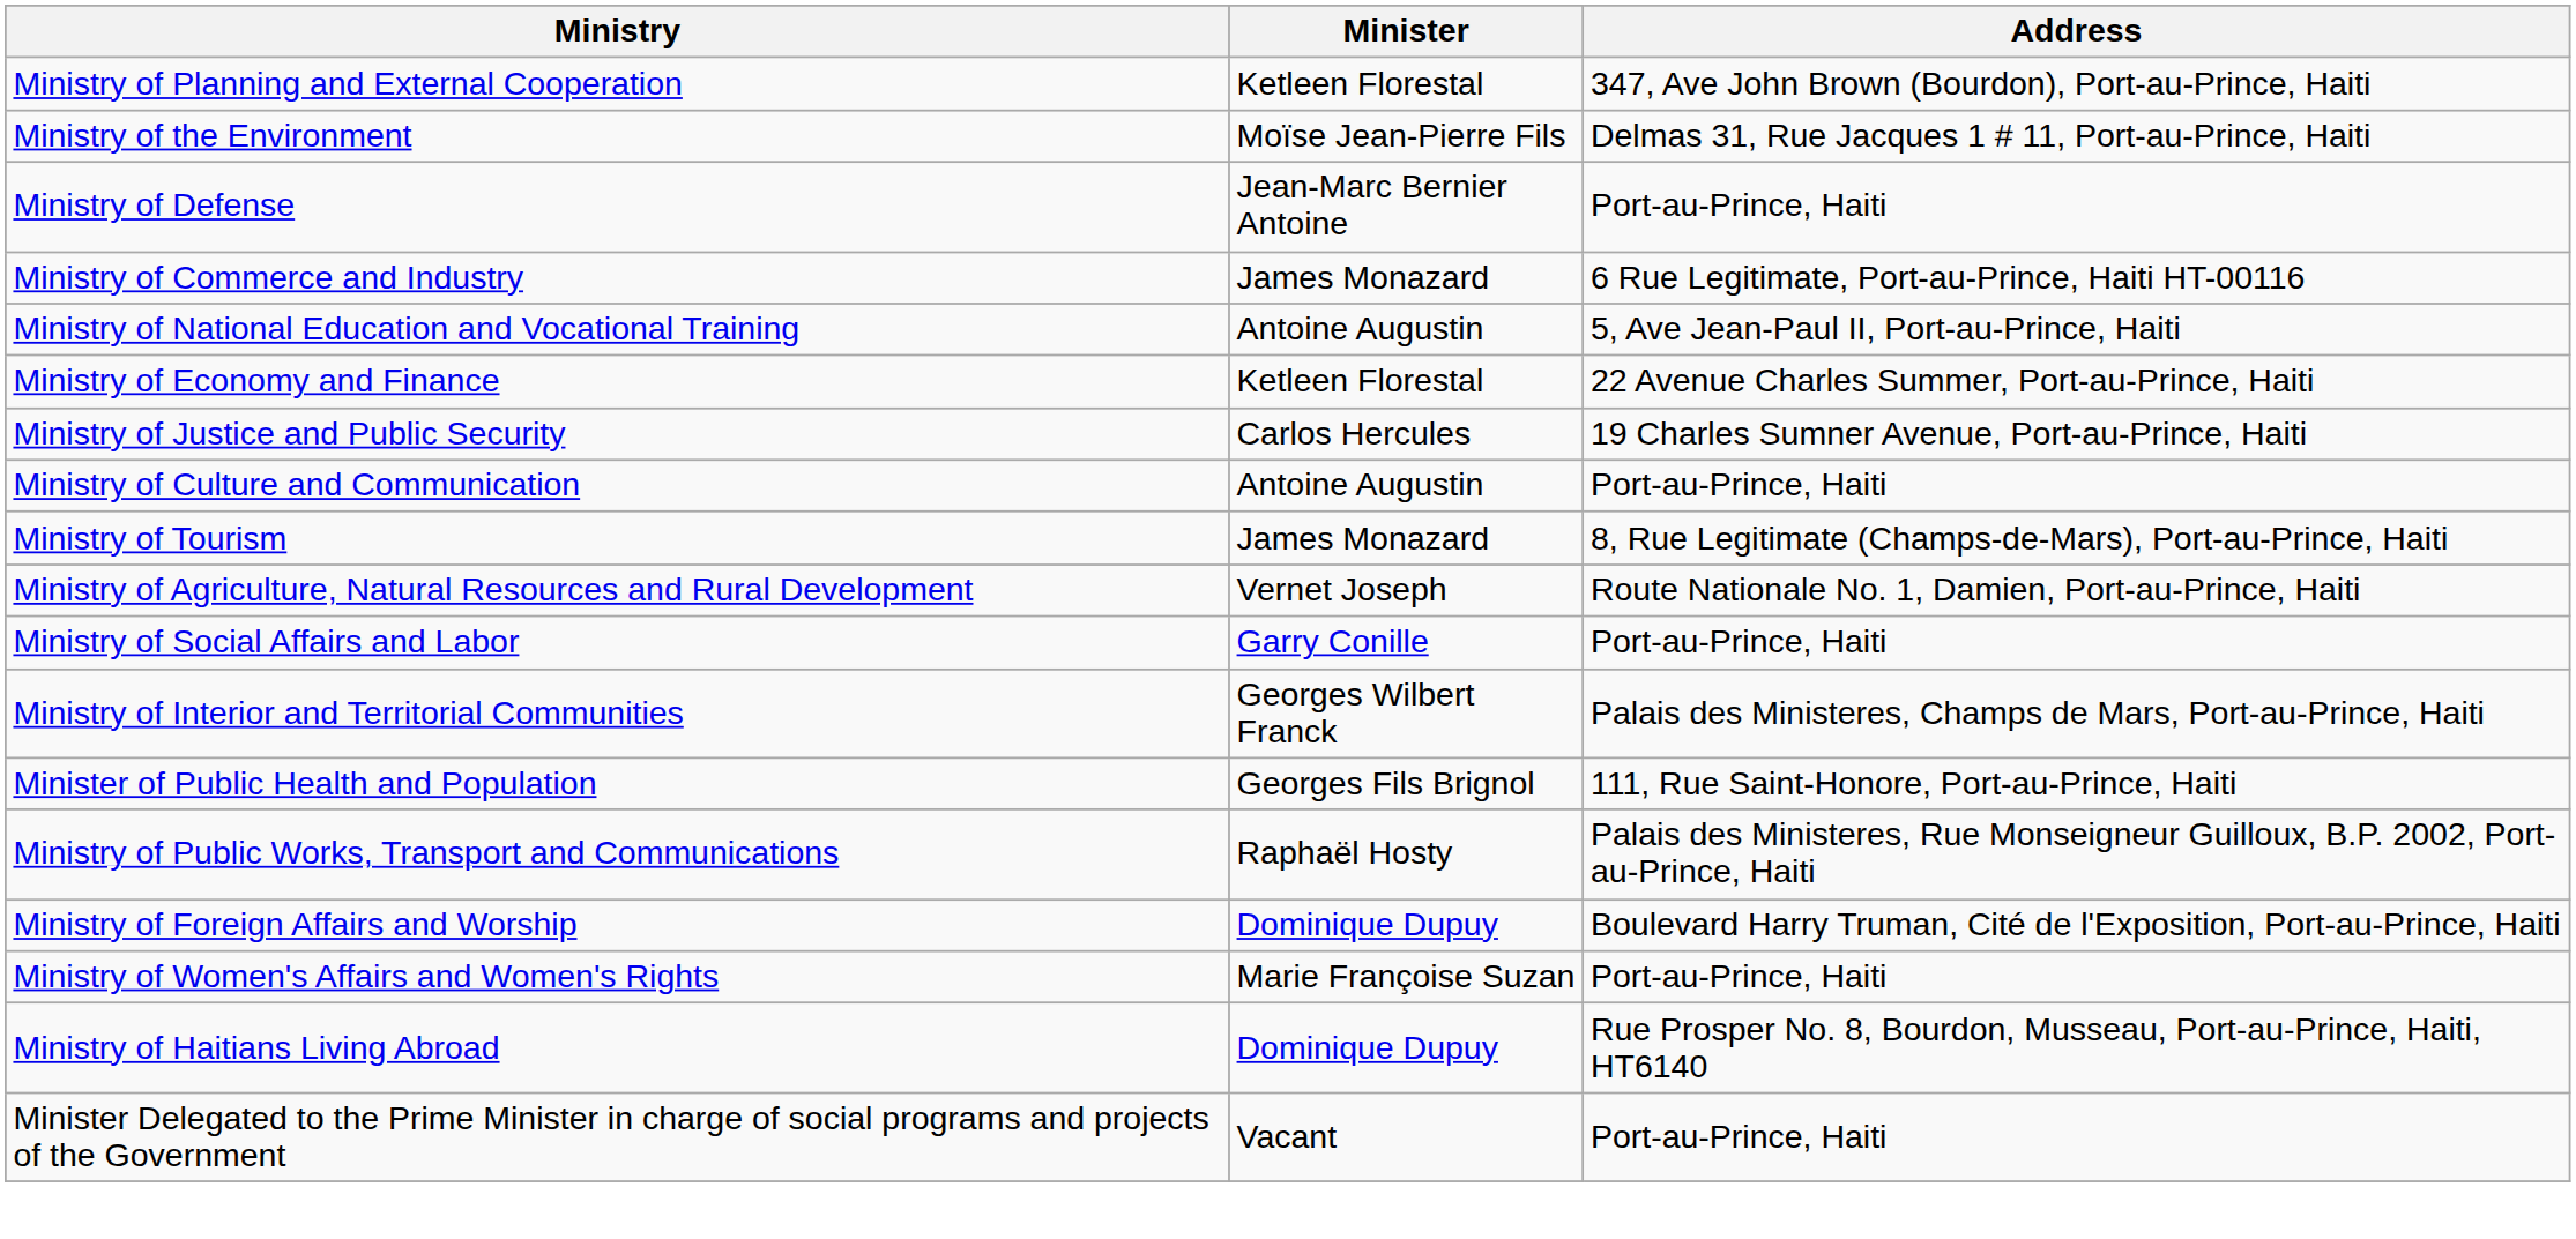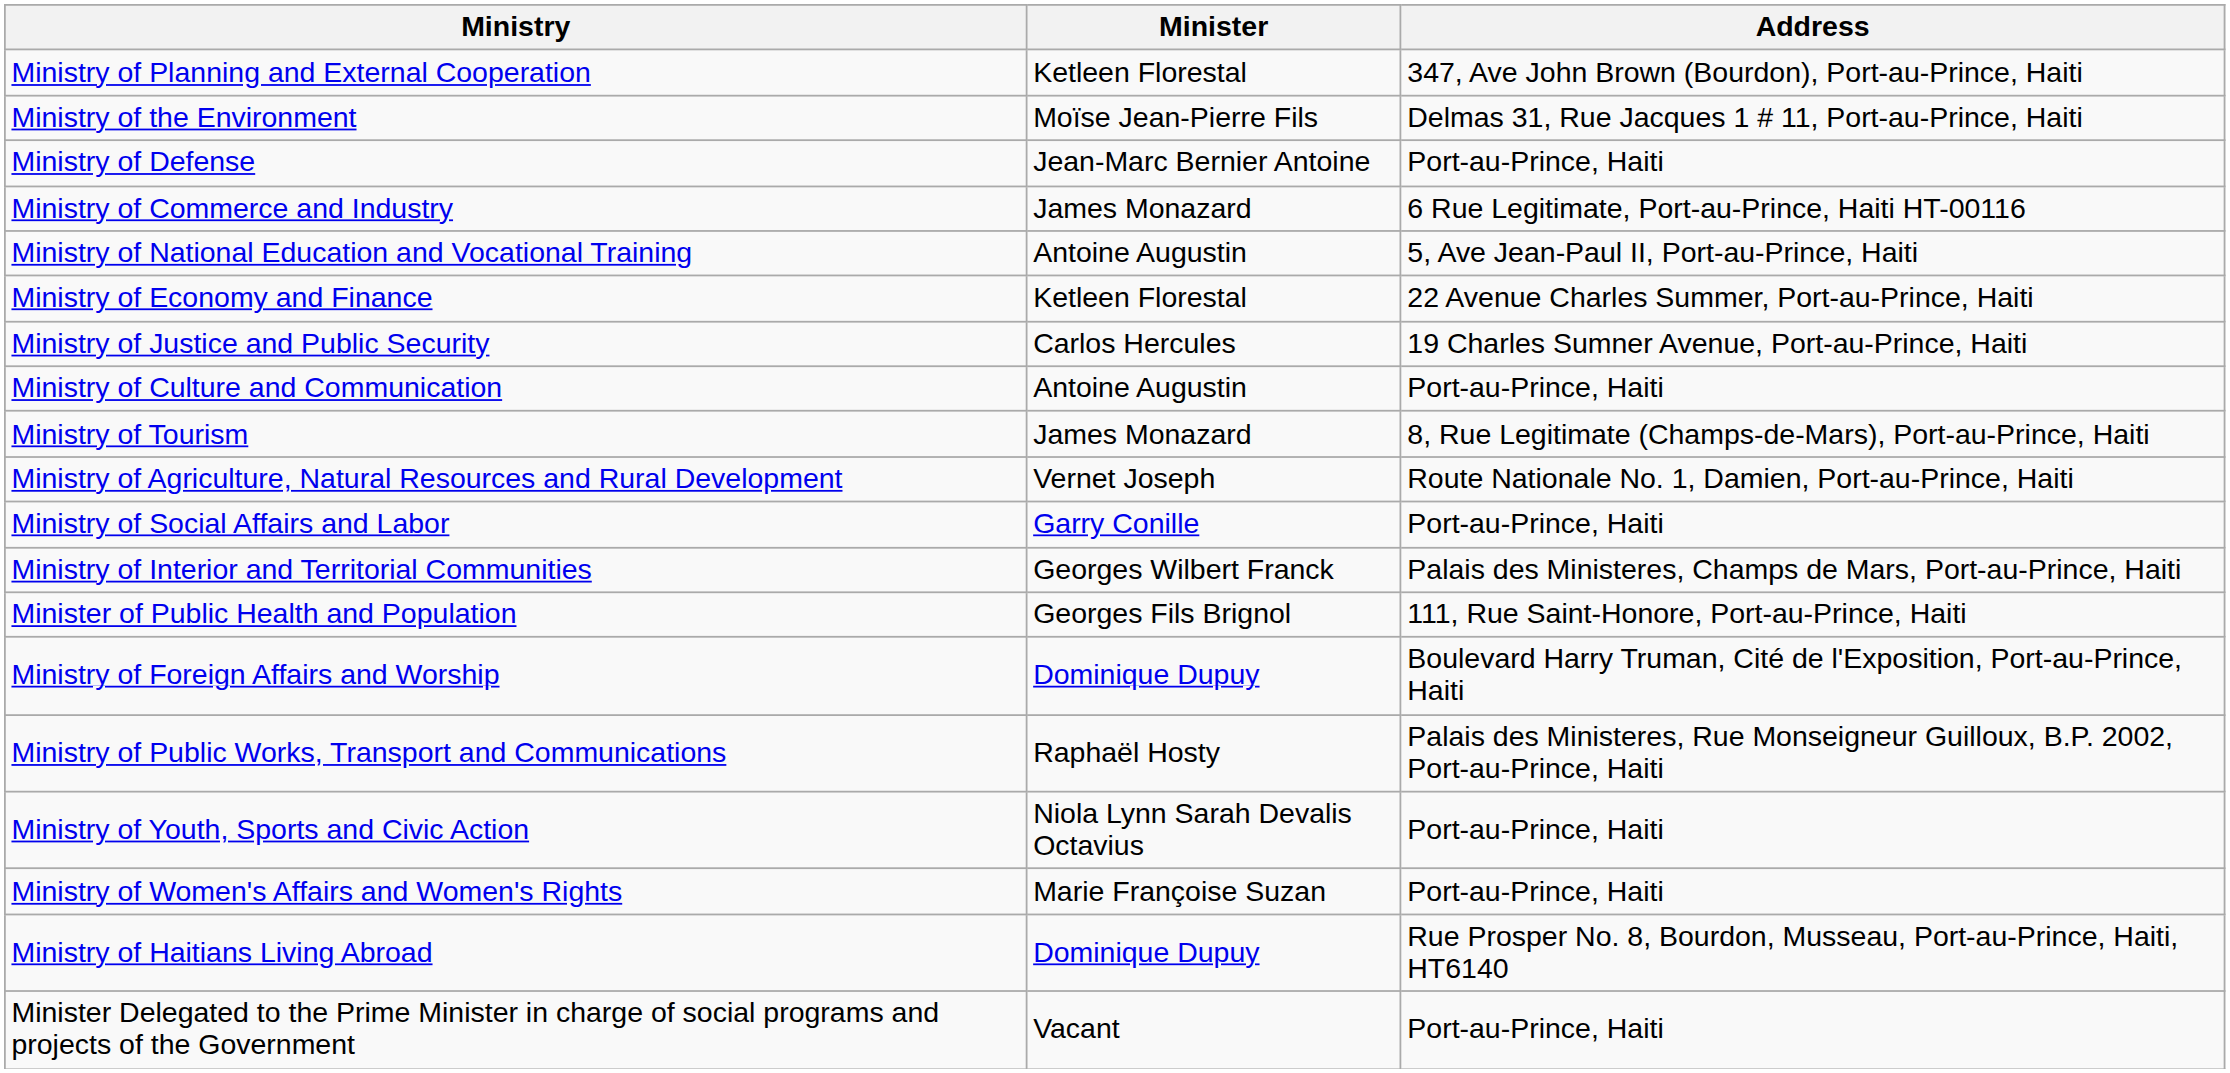rows swapped: Ministry of Foreign Affairs and Worship <-> Ministry of Public Works, Transport and Communications
+ row: Ministry of Youth, Sports and Civic Action | Niola Lynn Sarah Devalis Octavius | Port-au-Prince, Haiti
